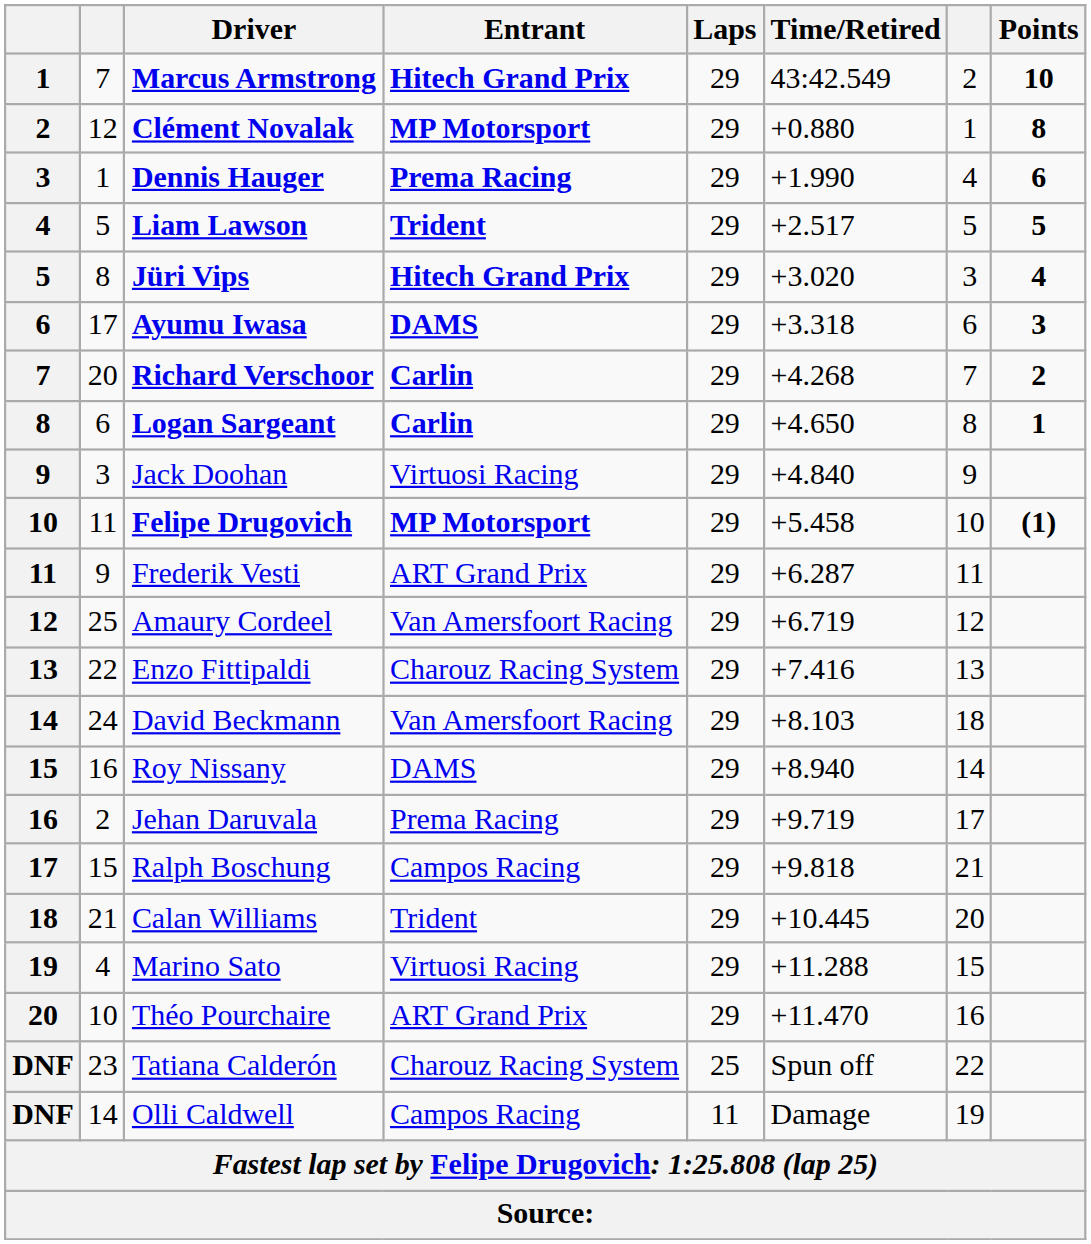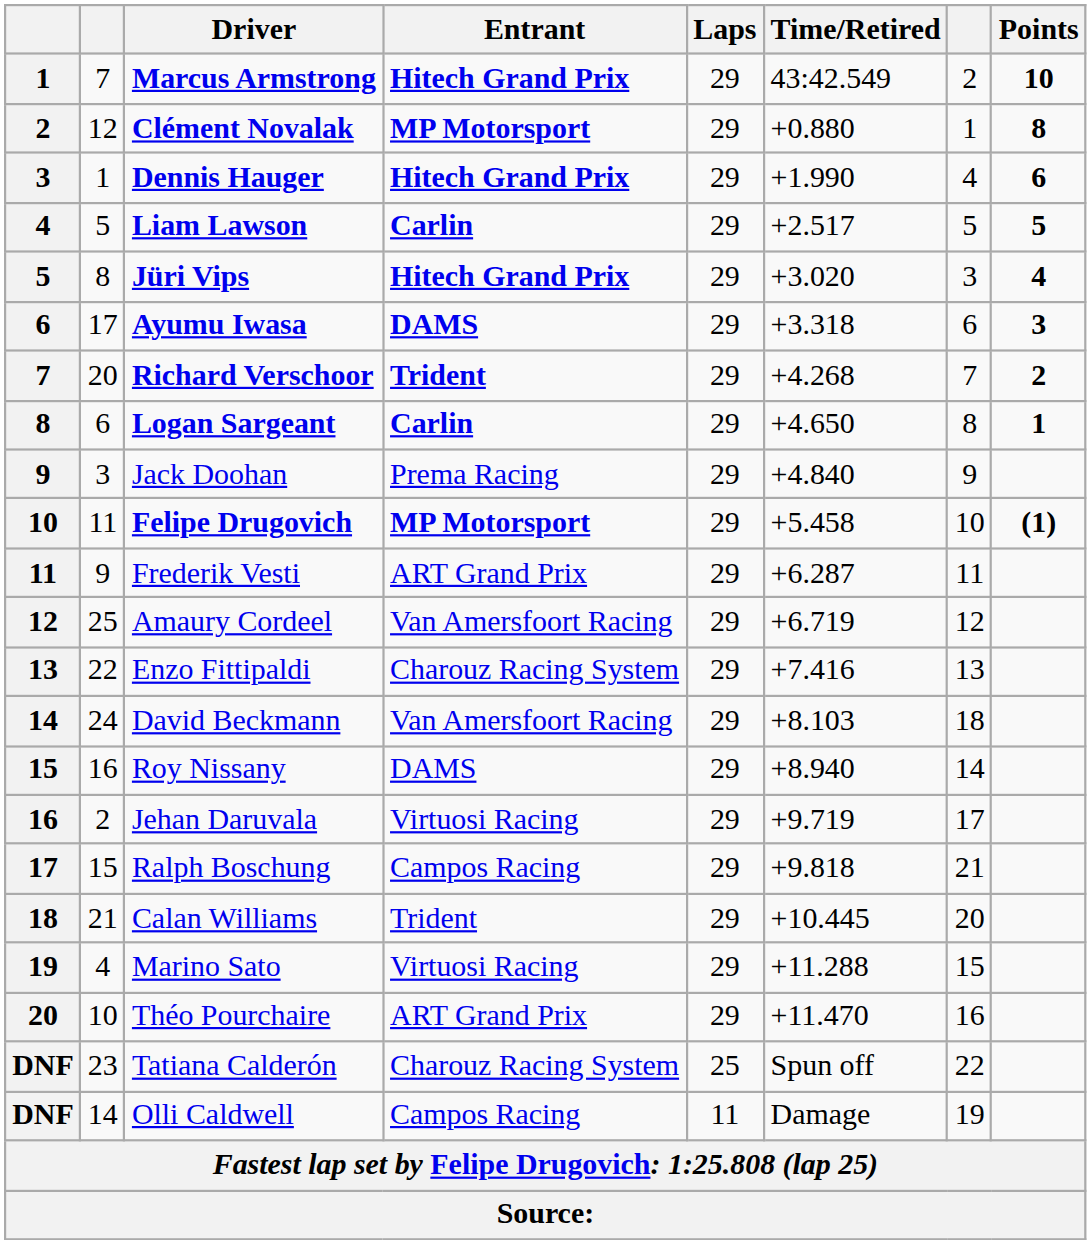Dennis Hauger | Entrant: Prema Racing -> Hitech Grand Prix
Liam Lawson | Entrant: Trident -> Carlin
Richard Verschoor | Entrant: Carlin -> Trident
Jack Doohan | Entrant: Virtuosi Racing -> Prema Racing
Jehan Daruvala | Entrant: Prema Racing -> Virtuosi Racing
